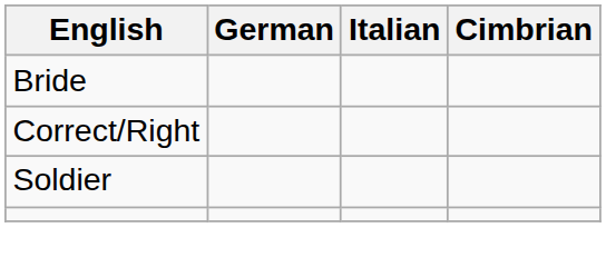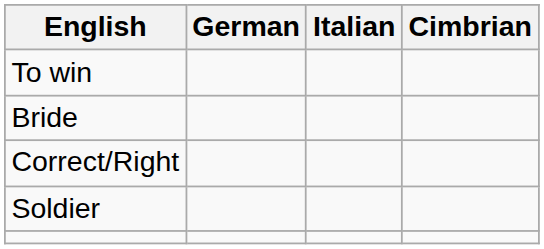+ row: To win
